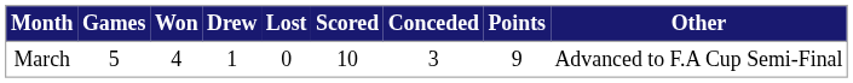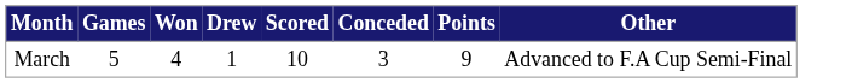- column: Lost | 0
